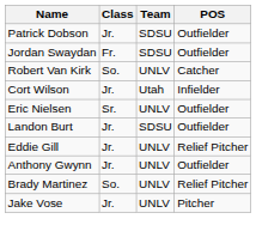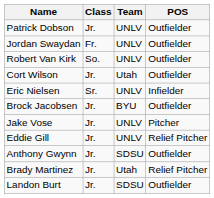Patrick Dobson | Team: SDSU -> UNLV
Jordan Swaydan | Team: SDSU -> UNLV
Robert Van Kirk | POS: Catcher -> Outfielder
Cort Wilson | POS: Infielder -> Outfielder
Eric Nielsen | POS: Outfielder -> Infielder
+ row: Brock Jacobsen | Jr. | BYU | Outfielder
rows swapped: Jake Vose <-> Landon Burt
Anthony Gwynn | Team: UNLV -> SDSU
Brady Martinez | Class: So. -> Jr.
Brady Martinez | Team: UNLV -> Utah
